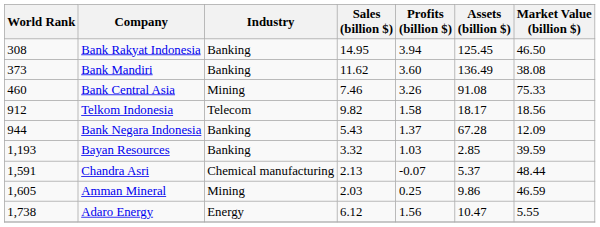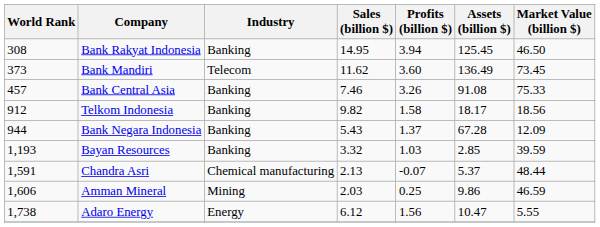Bank Mandiri | Industry: Banking -> Telecom
Bank Mandiri | Market Value (billion $): 38.08 -> 73.45
Bank Central Asia | World Rank: 460 -> 457
Bank Central Asia | Industry: Mining -> Banking
Telkom Indonesia | Industry: Telecom -> Banking
Amman Mineral | World Rank: 1,605 -> 1,606
